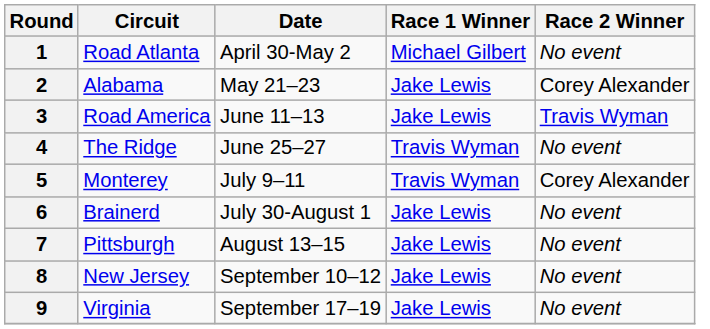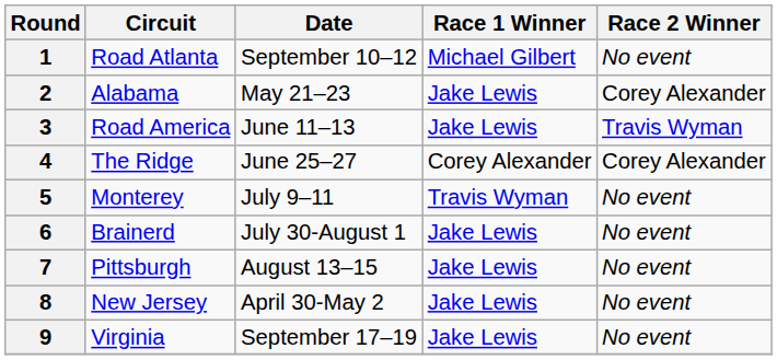1 | Date: April 30-May 2 -> September 10–12
4 | Race 1 Winner: Travis Wyman -> Corey Alexander
4 | Race 2 Winner: No event -> Corey Alexander
5 | Race 2 Winner: Corey Alexander -> No event
8 | Date: September 10–12 -> April 30-May 2
